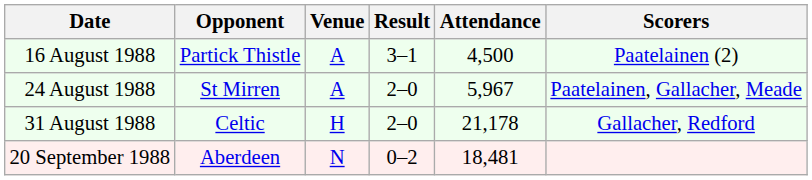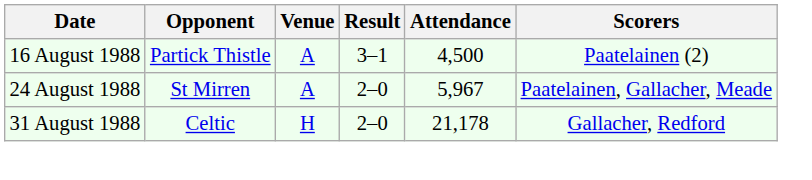- row: 20 September 1988 | Aberdeen | N | 0–2 | 18,481
